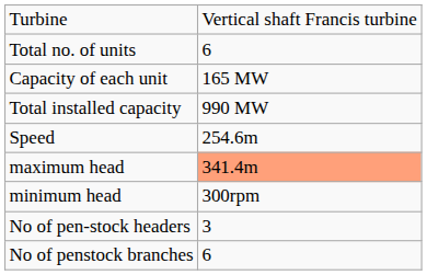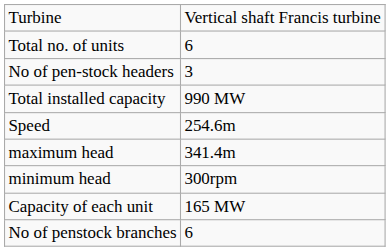rows swapped: Capacity of each unit <-> No of pen-stock headers
maximum head | column 2: lightsalmon background -> no background
